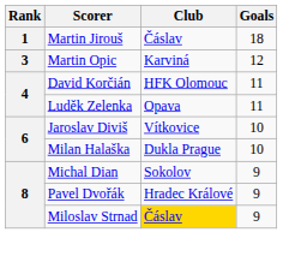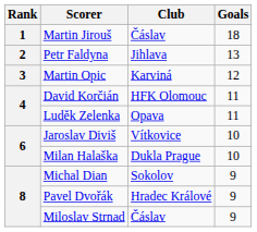+ row: 2 | Petr Faldyna | Jihlava | 13
Miloslav Strnad | Club: gold background -> no background
